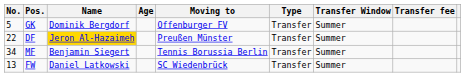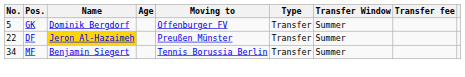- row: 13 | FW | Daniel Latkowski | SC Wiedenbrück | Transfer | Summer
